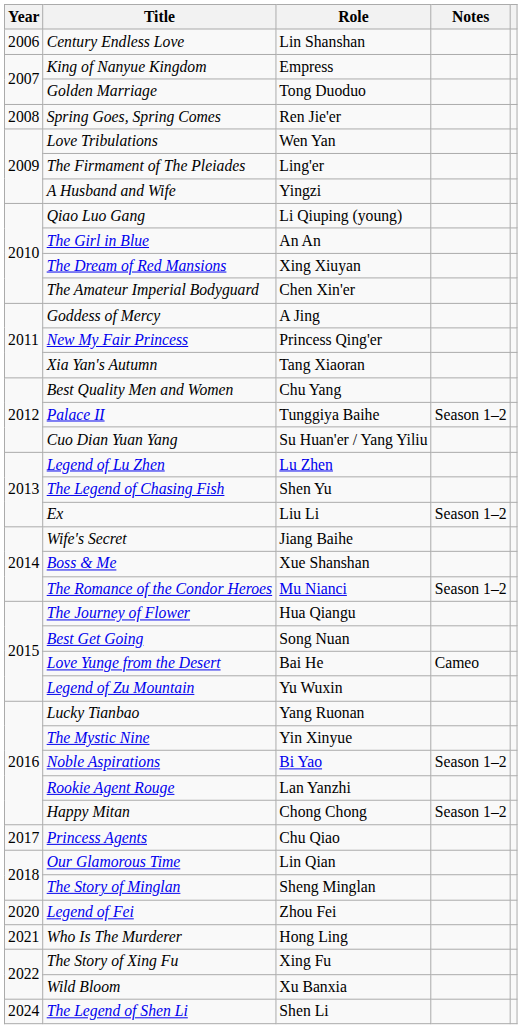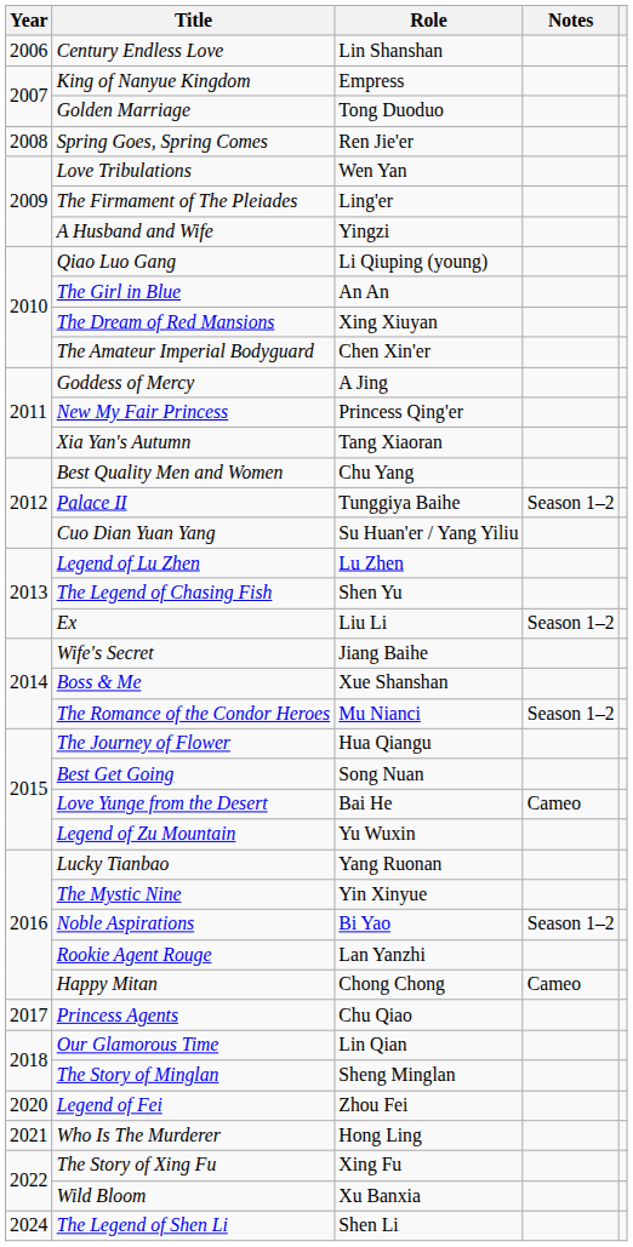Happy Mitan | Notes: Season 1–2 -> Cameo
